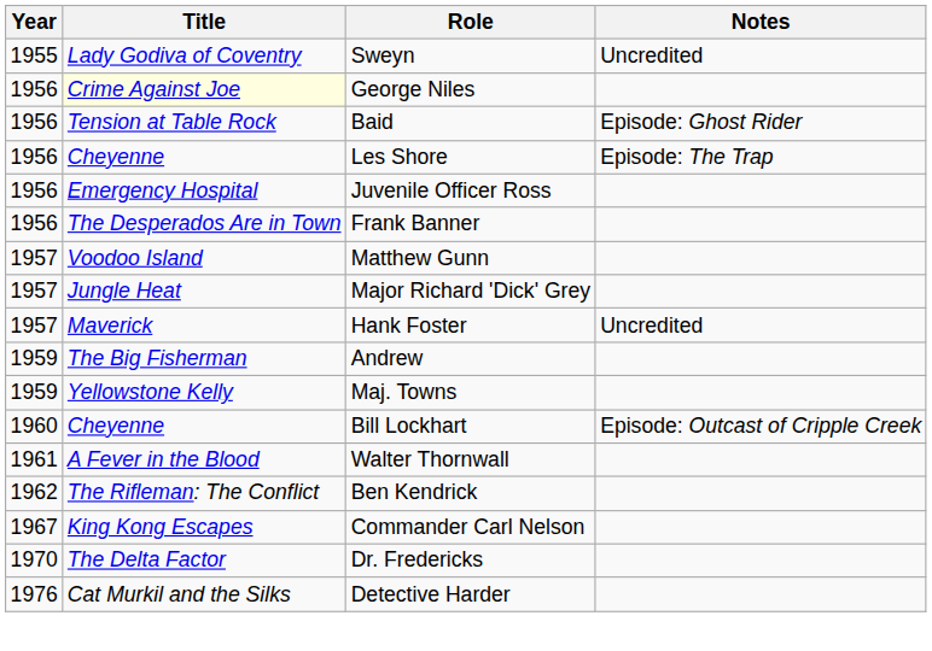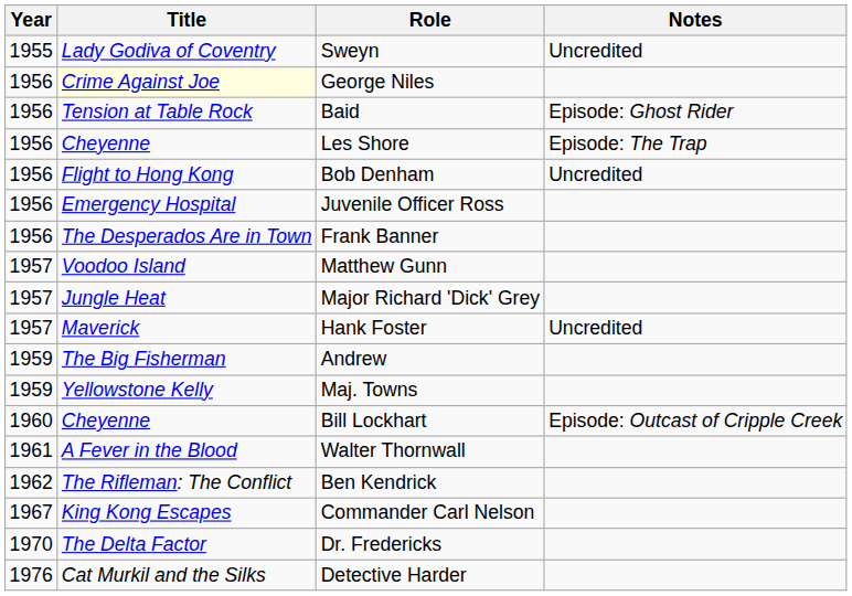+ row: 1956 | Flight to Hong Kong | Bob Denham | Uncredited
